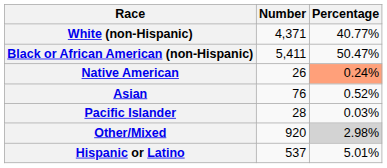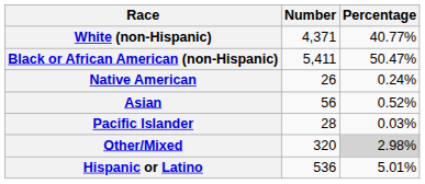Native American | Percentage: lightsalmon background -> no background
Asian | Number: 76 -> 56
Other/Mixed | Number: 920 -> 320
Hispanic or Latino | Number: 537 -> 536
